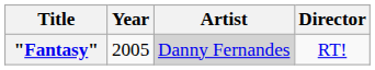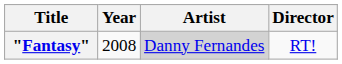"Fantasy" | Year: 2005 -> 2008
